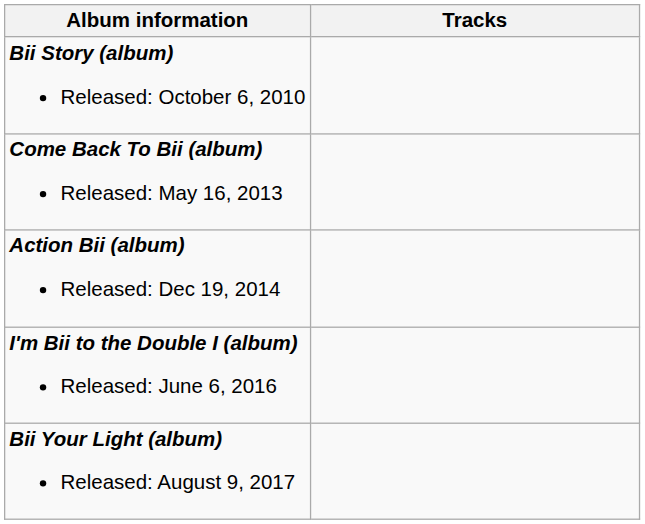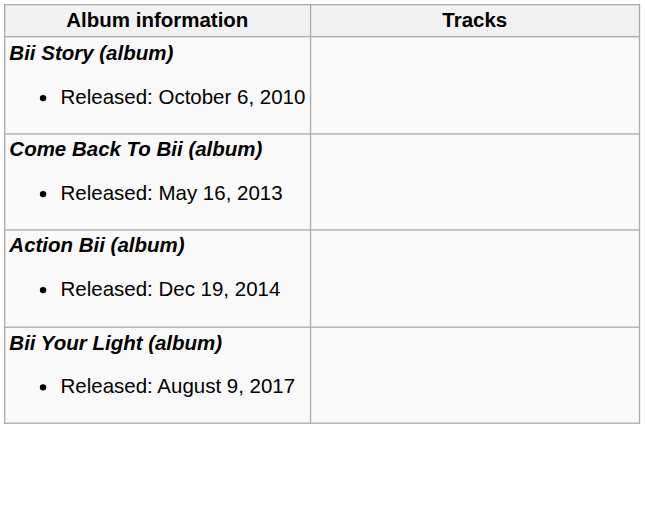- row: I'm Bii to the Double I (album) Released: June 6, 2016
